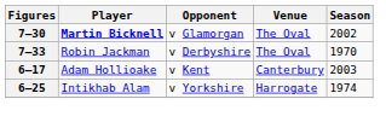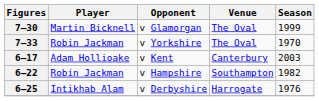7–30 | Player: bold -> normal
7–30 | Season: 2002 -> 1999
7–33 | Opponent: v Derbyshire -> v Yorkshire
+ row: 6–22 | Robin Jackman | v Hampshire | Southampton | 1982
6–25 | Opponent: v Yorkshire -> v Derbyshire
6–25 | Season: 1974 -> 1976
